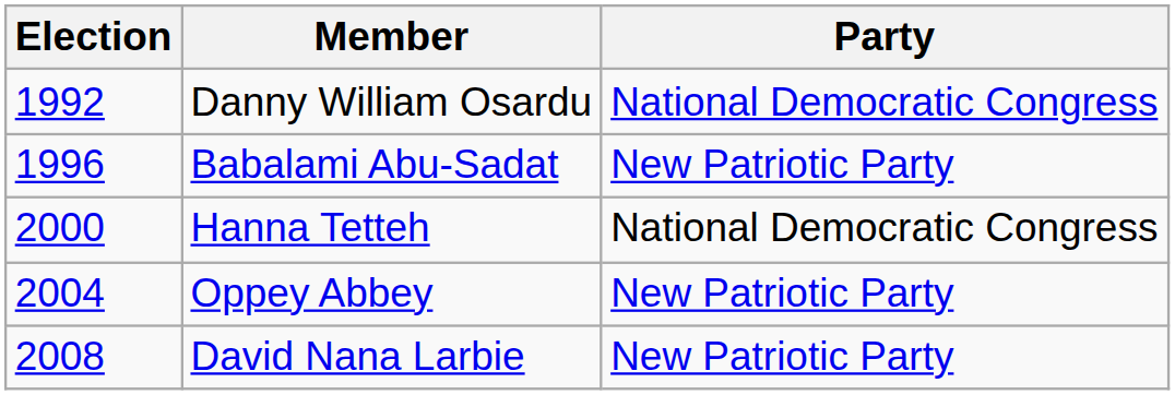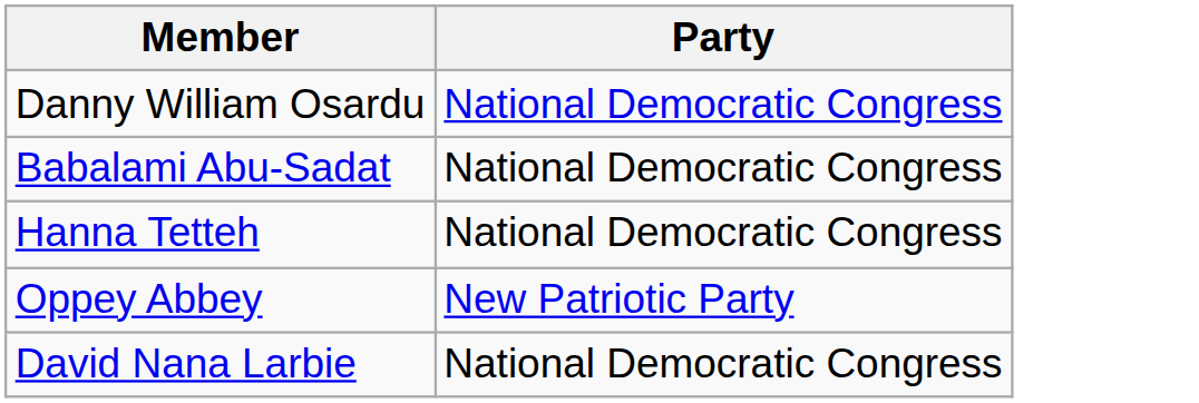- column: Election | 1992 | 1996 | 2000 | 2004 | 2008
Babalami Abu-Sadat | Party: New Patriotic Party -> National Democratic Congress
David Nana Larbie | Party: New Patriotic Party -> National Democratic Congress
